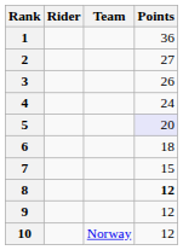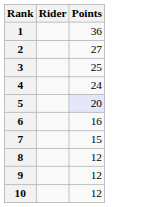- column: Team | Norway
3 | Points: 26 -> 25
6 | Points: 18 -> 16
8 | Points: bold -> normal
